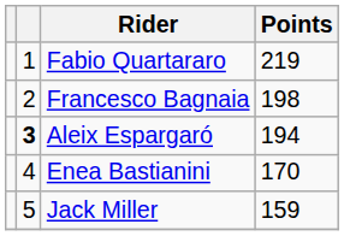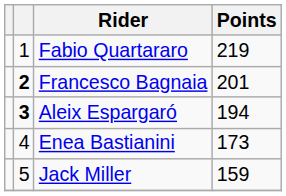Francesco Bagnaia | column 2: normal -> bold
Francesco Bagnaia | Points: 198 -> 201
Enea Bastianini | Points: 170 -> 173
